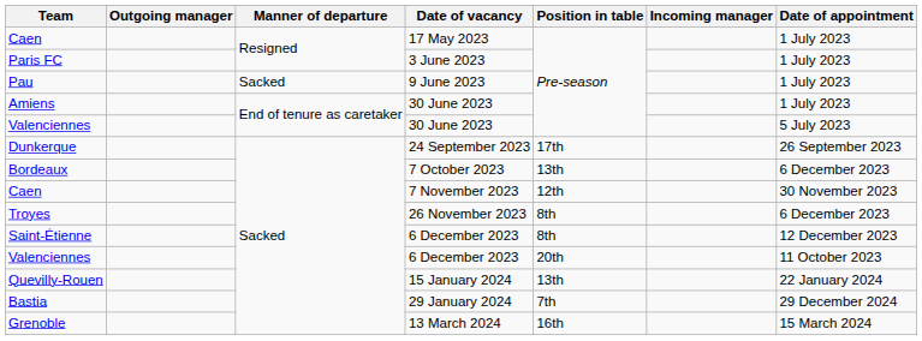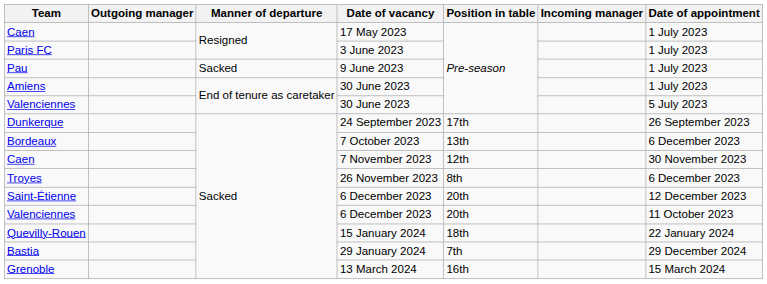Saint-Étienne | Position in table: 8th -> 20th
Quevilly-Rouen | Position in table: 13th -> 18th
